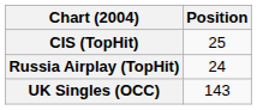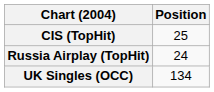UK Singles (OCC) | Position: 143 -> 134
